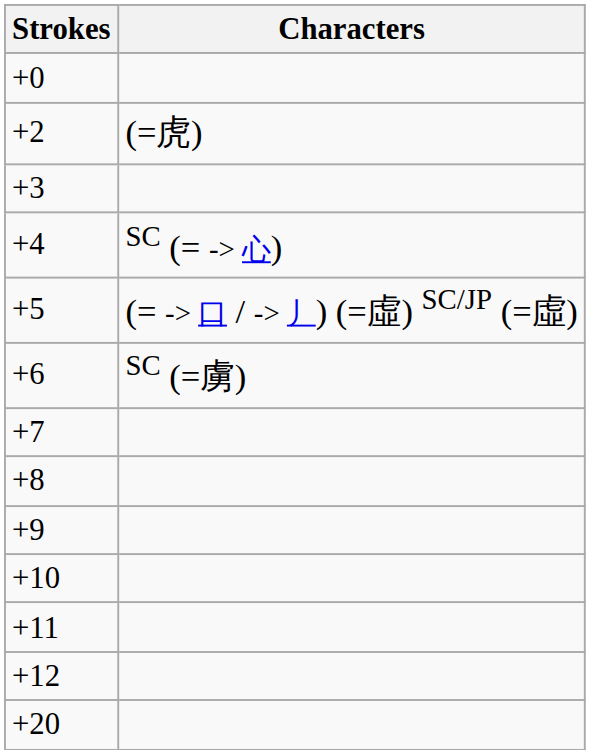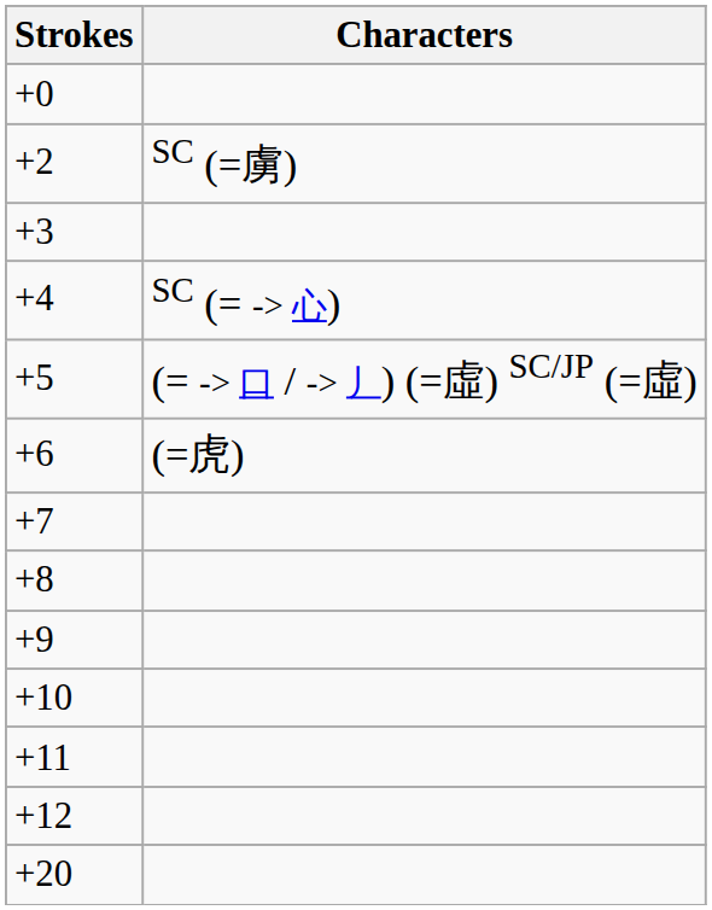+2 | Characters: (=虎) -> SC (=虜)
+6 | Characters: SC (=虜) -> (=虎)
